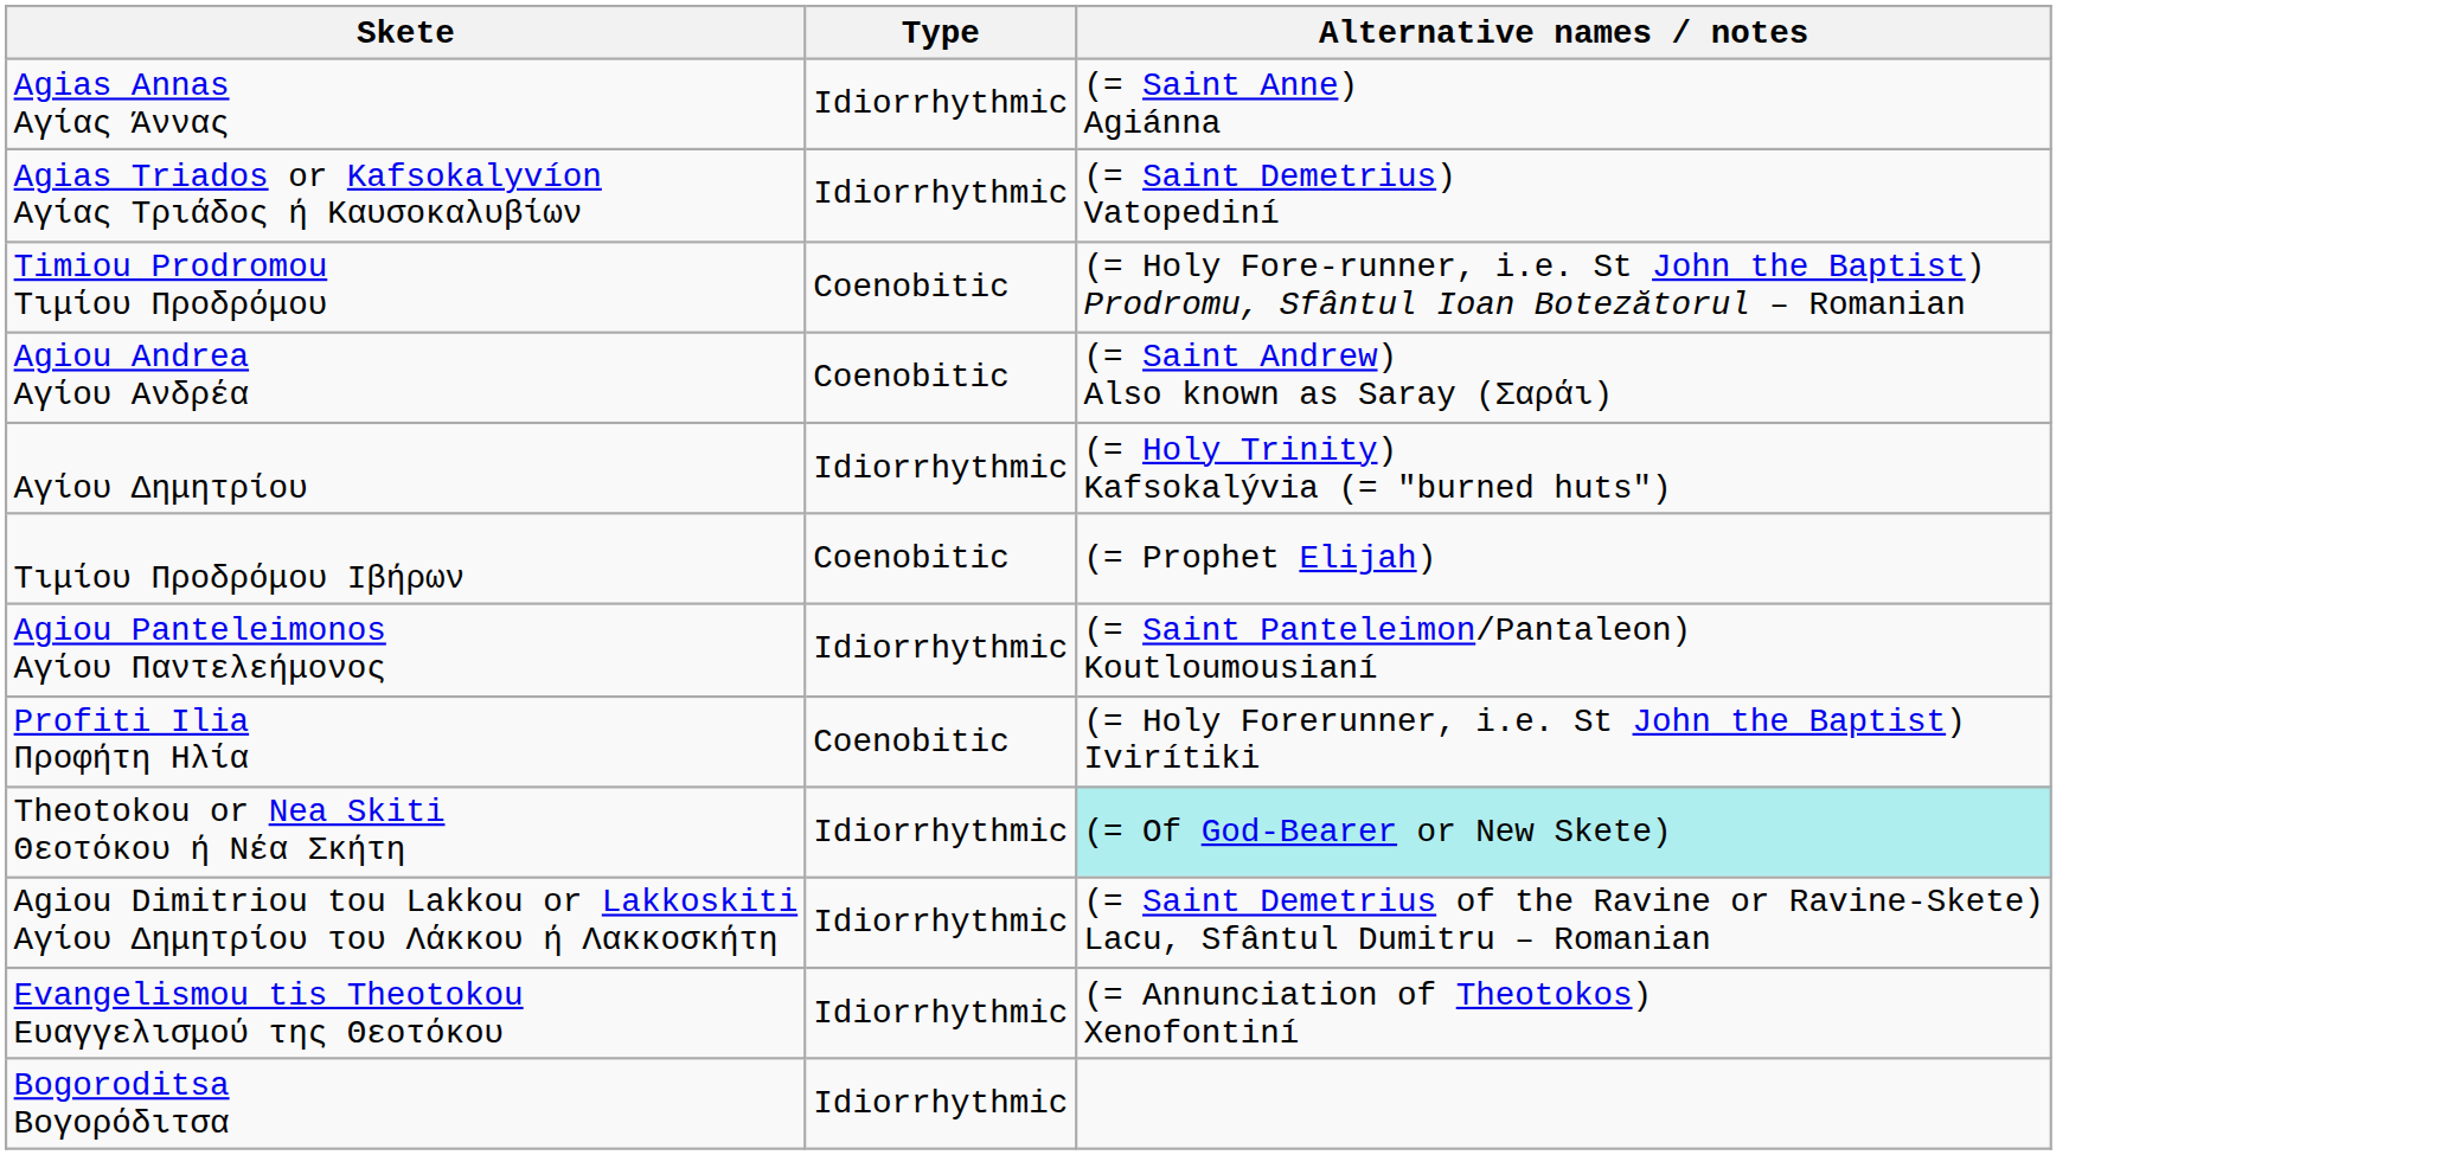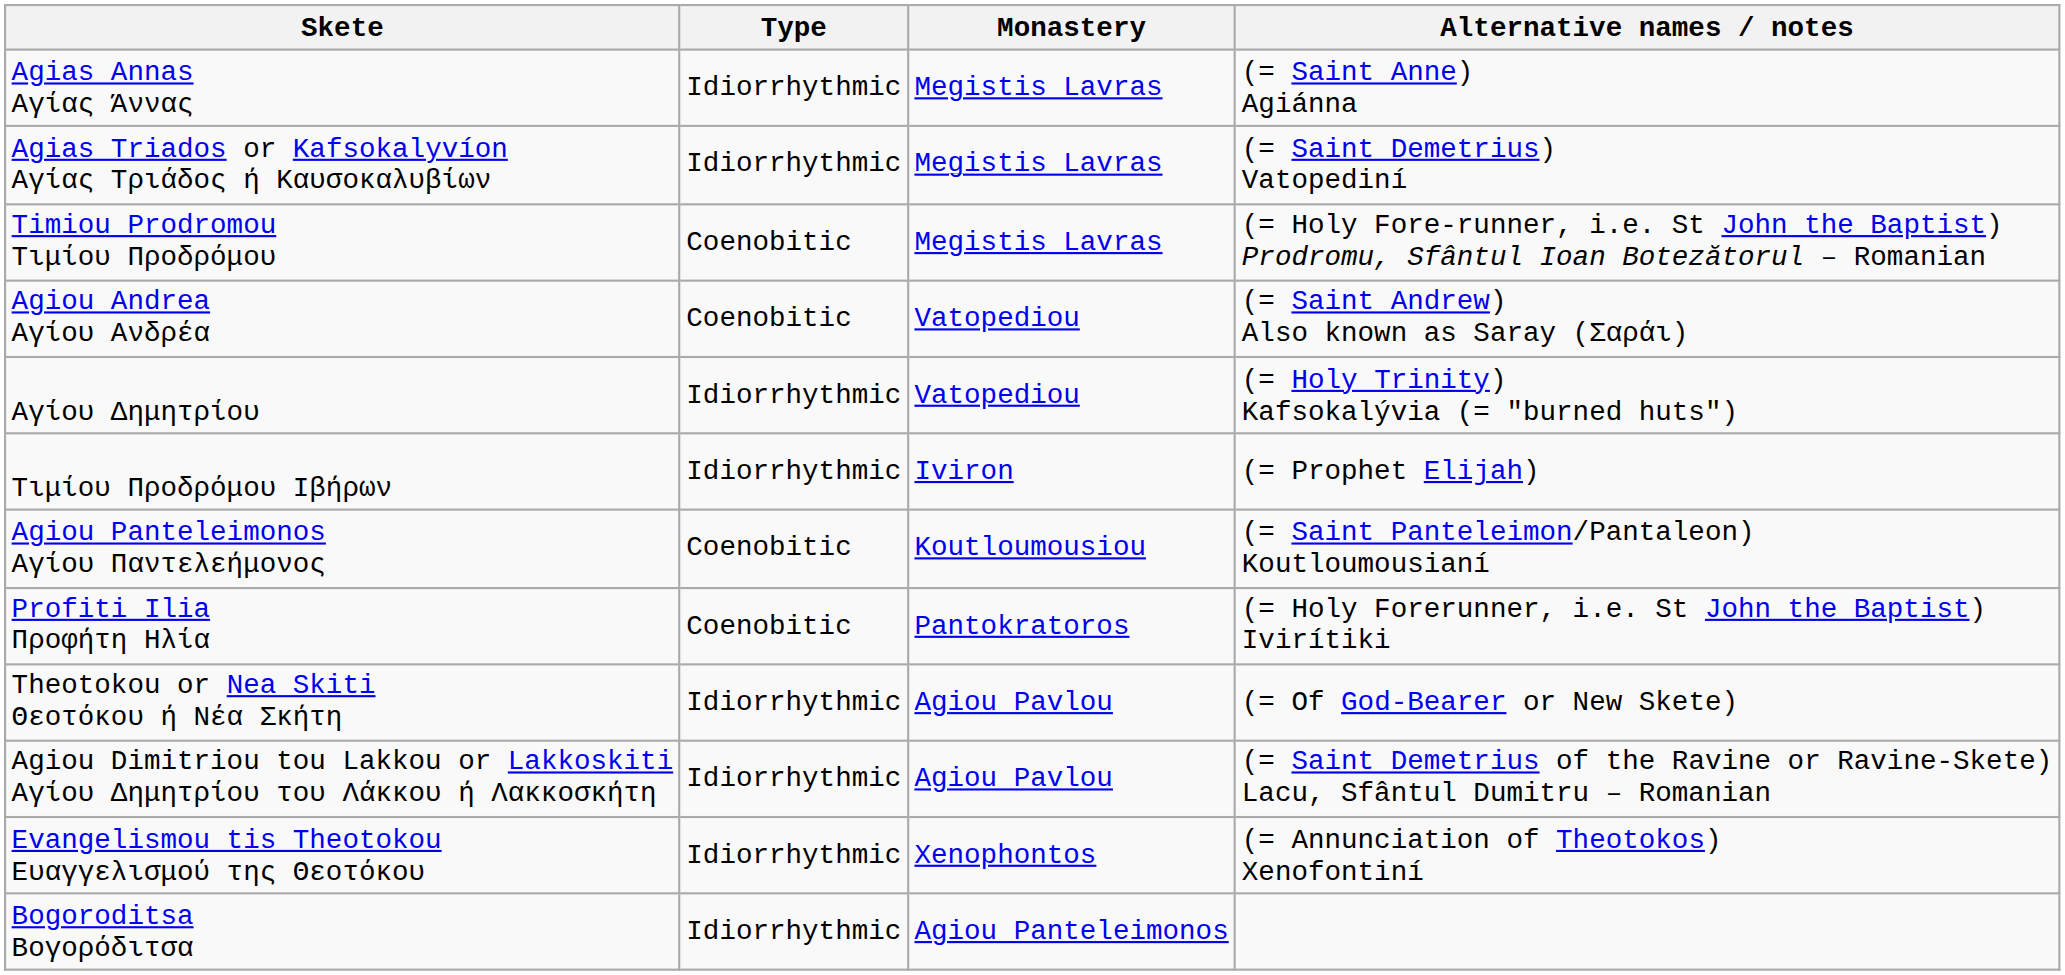+ column: Monastery | Megistis Lavras | Megistis Lavras | Megistis Lavras | Vatopediou | Vatopediou | Iviron | Koutloumousiou | Pantokratoros | Agiou Pavlou | Agiou Pavlou | Xenophontos | Agiou Panteleimonos
Τιμίου Προδρόμου Ιβήρων | Type: Coenobitic -> Idiorrhythmic
Agiou Panteleimonos Αγίου Παντελεήμονος | Type: Idiorrhythmic -> Coenobitic
Theotokou or Nea Skiti Θεοτόκου ή Νέα Σκήτη | Alternative names / notes: paleturquoise background -> no background
